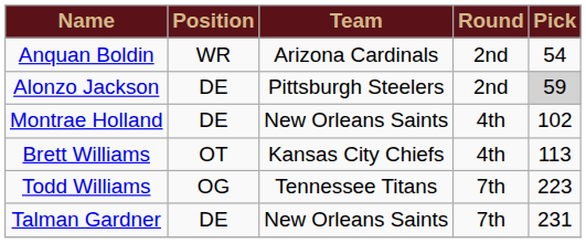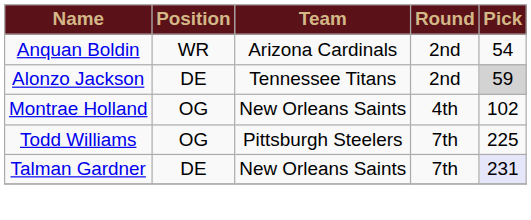Alonzo Jackson | Team: Pittsburgh Steelers -> Tennessee Titans
Montrae Holland | Position: DE -> OG
- row: Brett Williams | OT | Kansas City Chiefs | 4th | 113
Todd Williams | Team: Tennessee Titans -> Pittsburgh Steelers
Todd Williams | Pick: 223 -> 225
Talman Gardner | Pick: no background -> lavender background
